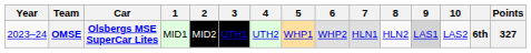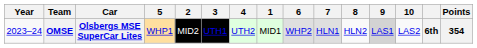columns swapped: 1 <-> 5
OMSE | Points: 327 -> 354
